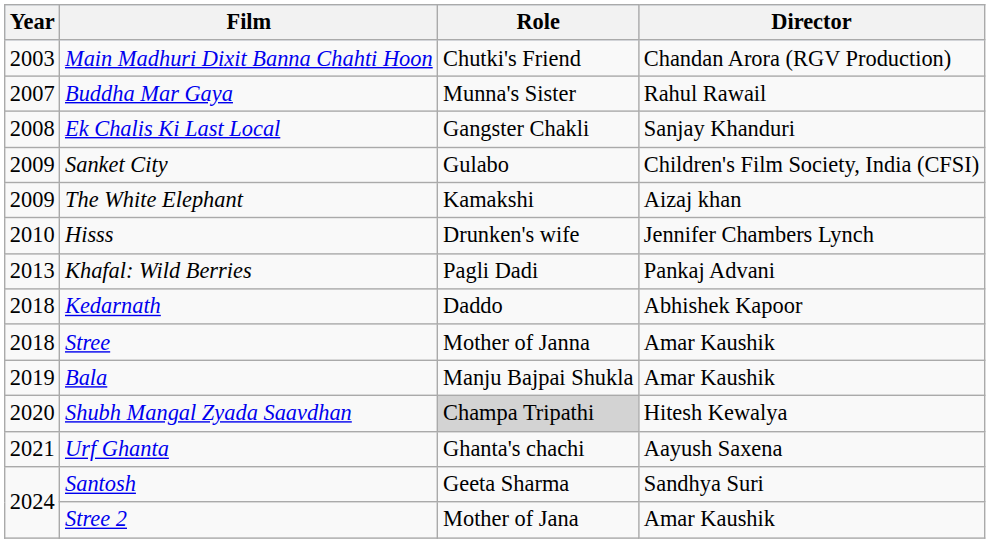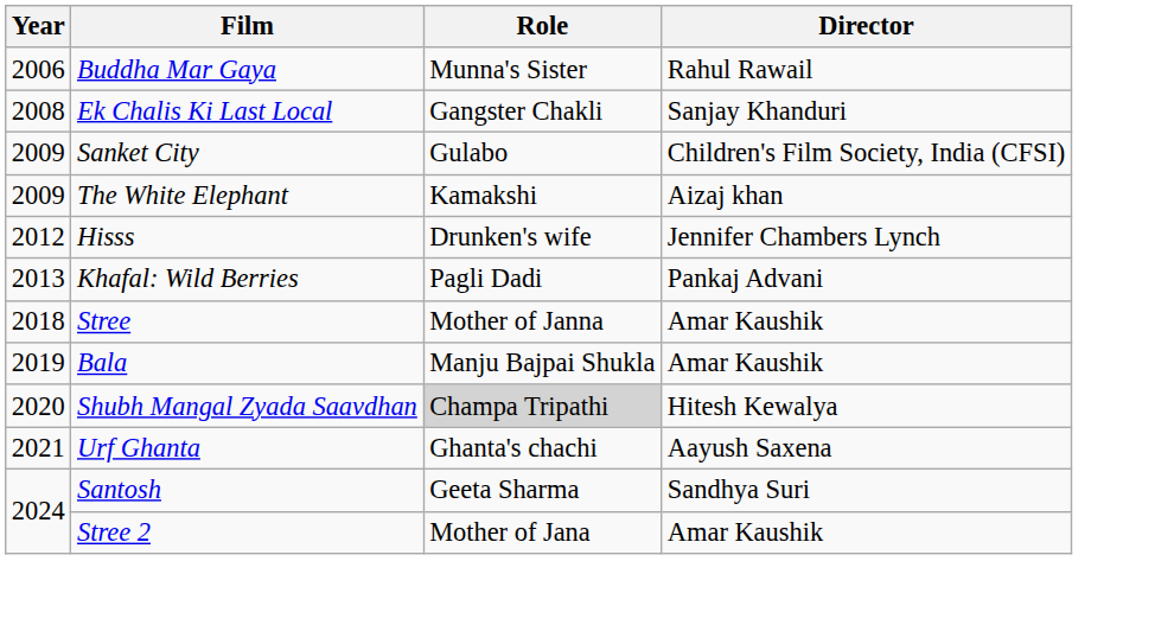- row: 2003 | Main Madhuri Dixit Banna Chahti Hoon | Chutki's Friend | Chandan Arora (RGV Production)
Buddha Mar Gaya | Year: 2007 -> 2006
Hisss | Year: 2010 -> 2012
- row: 2018 | Kedarnath | Daddo | Abhishek Kapoor
